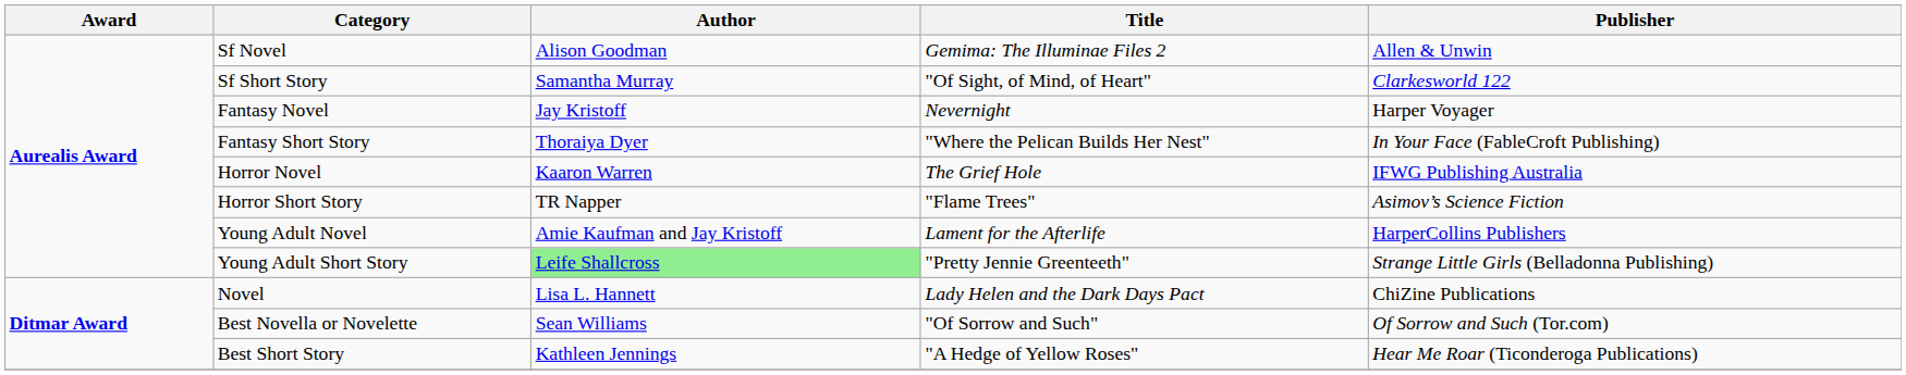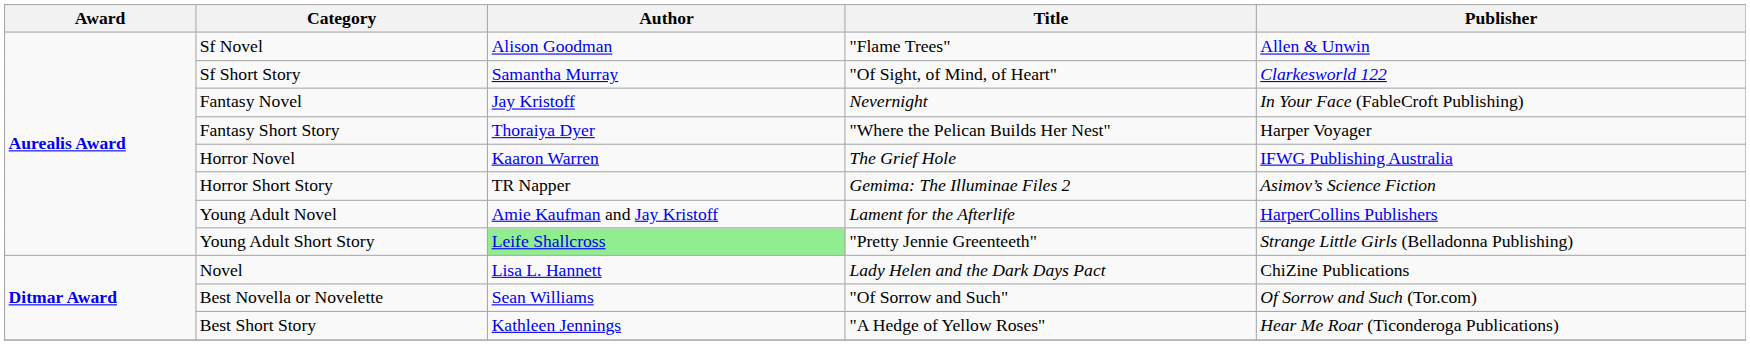Sf Novel | Title: Gemima: The Illuminae Files 2 -> "Flame Trees"
Fantasy Novel | Publisher: Harper Voyager -> In Your Face (FableCroft Publishing)
Fantasy Short Story | Publisher: In Your Face (FableCroft Publishing) -> Harper Voyager
Horror Short Story | Title: "Flame Trees" -> Gemima: The Illuminae Files 2
